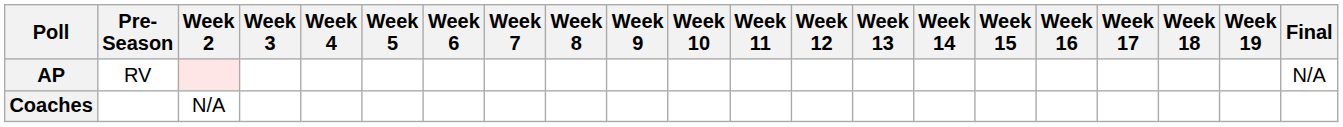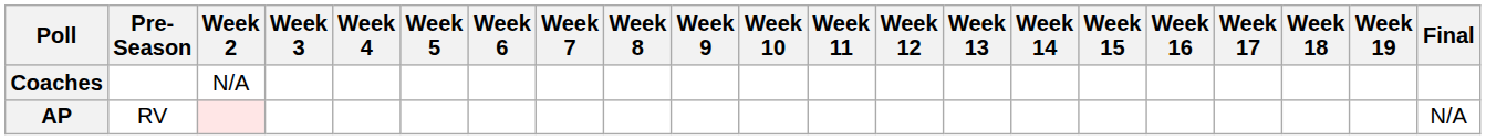rows swapped: AP <-> Coaches
